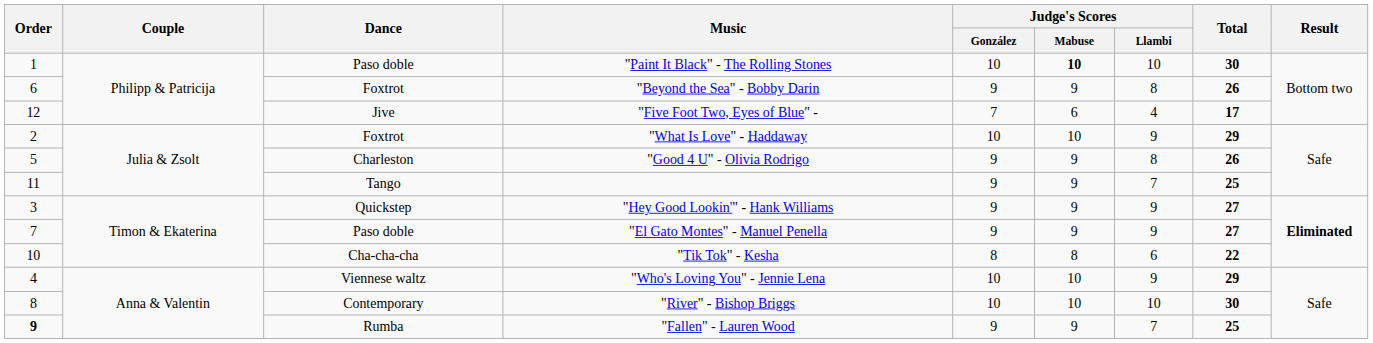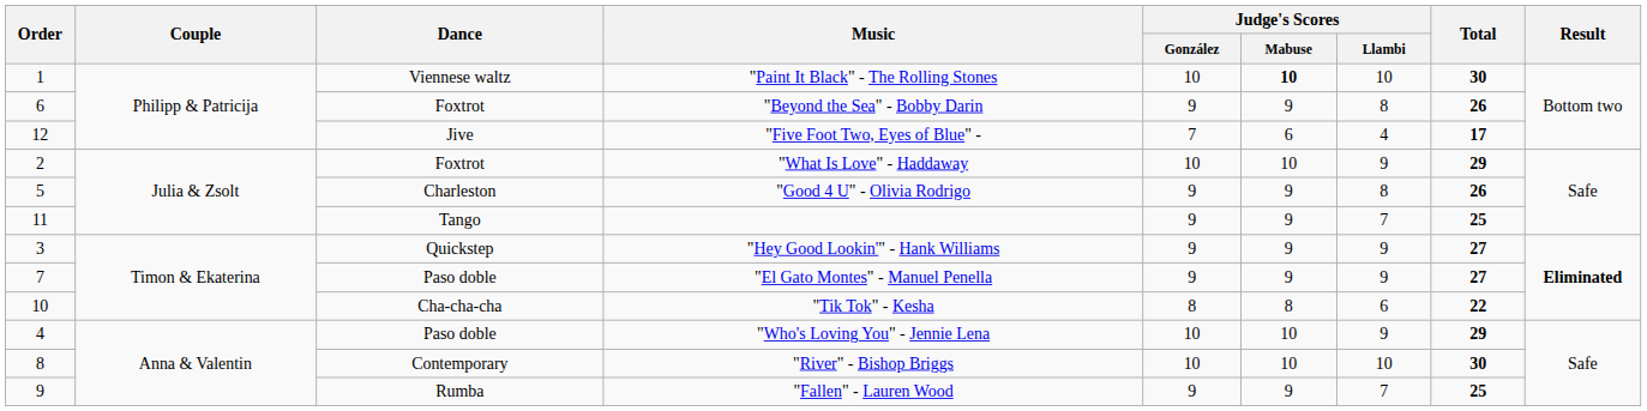"Paint It Black" - The Rolling Stones | Dance: Paso doble -> Viennese waltz
"Who's Loving You" - Jennie Lena | Dance: Viennese waltz -> Paso doble
"Fallen" - Lauren Wood | Order: bold -> normal
